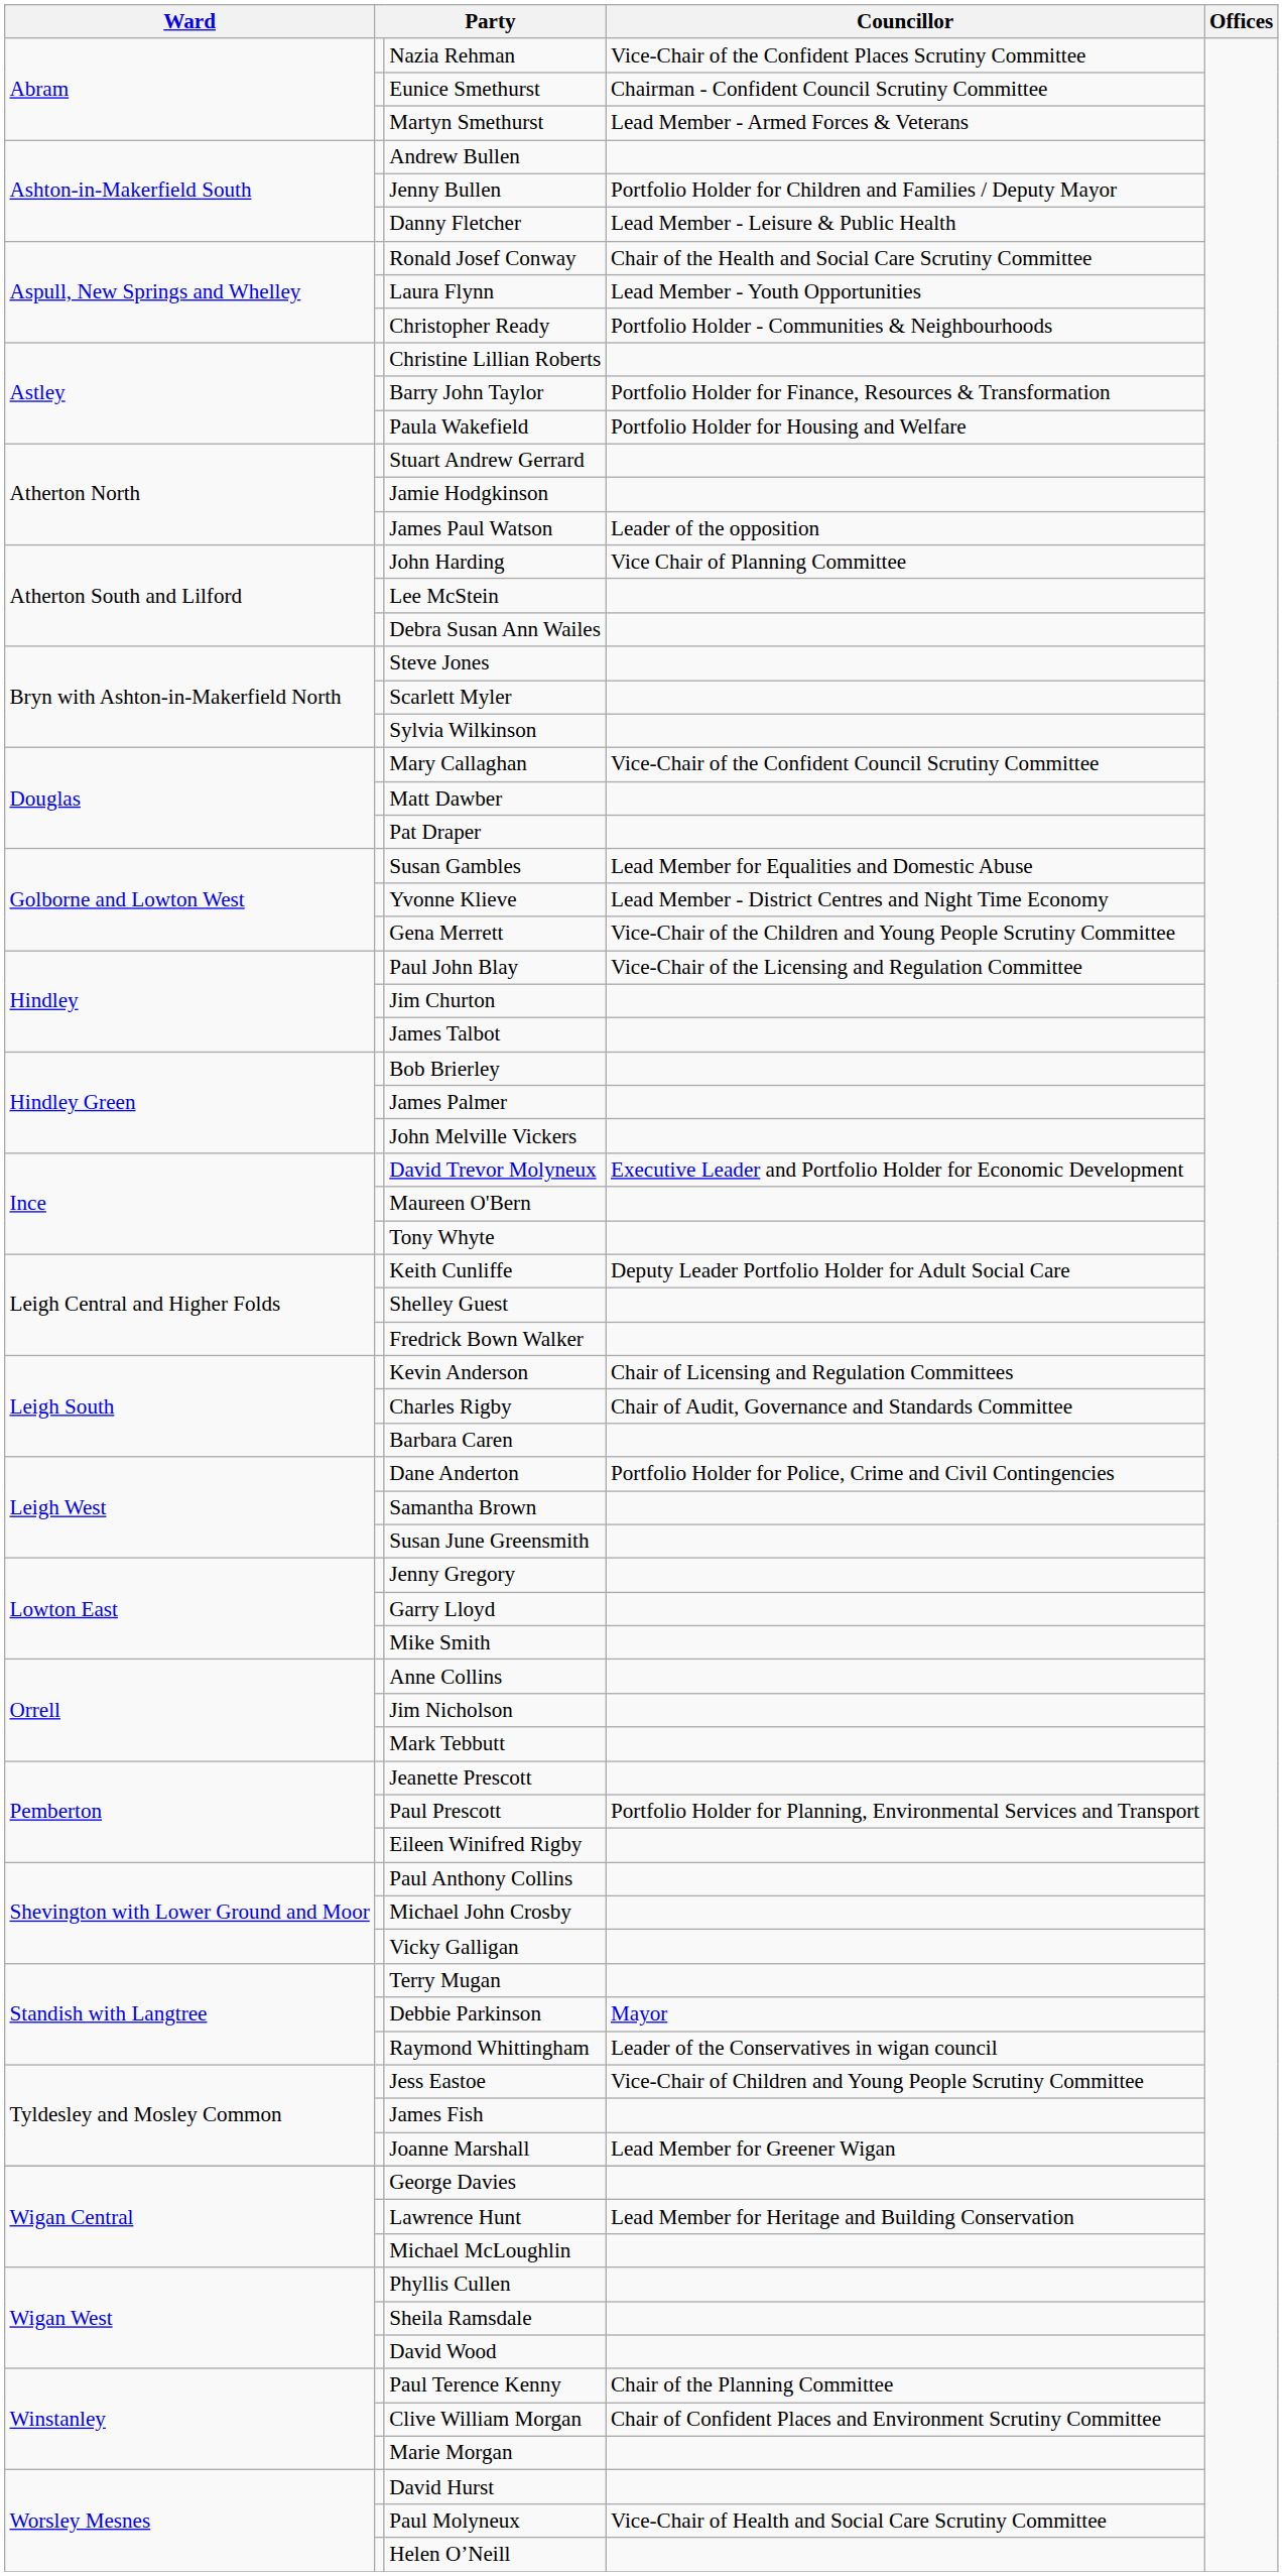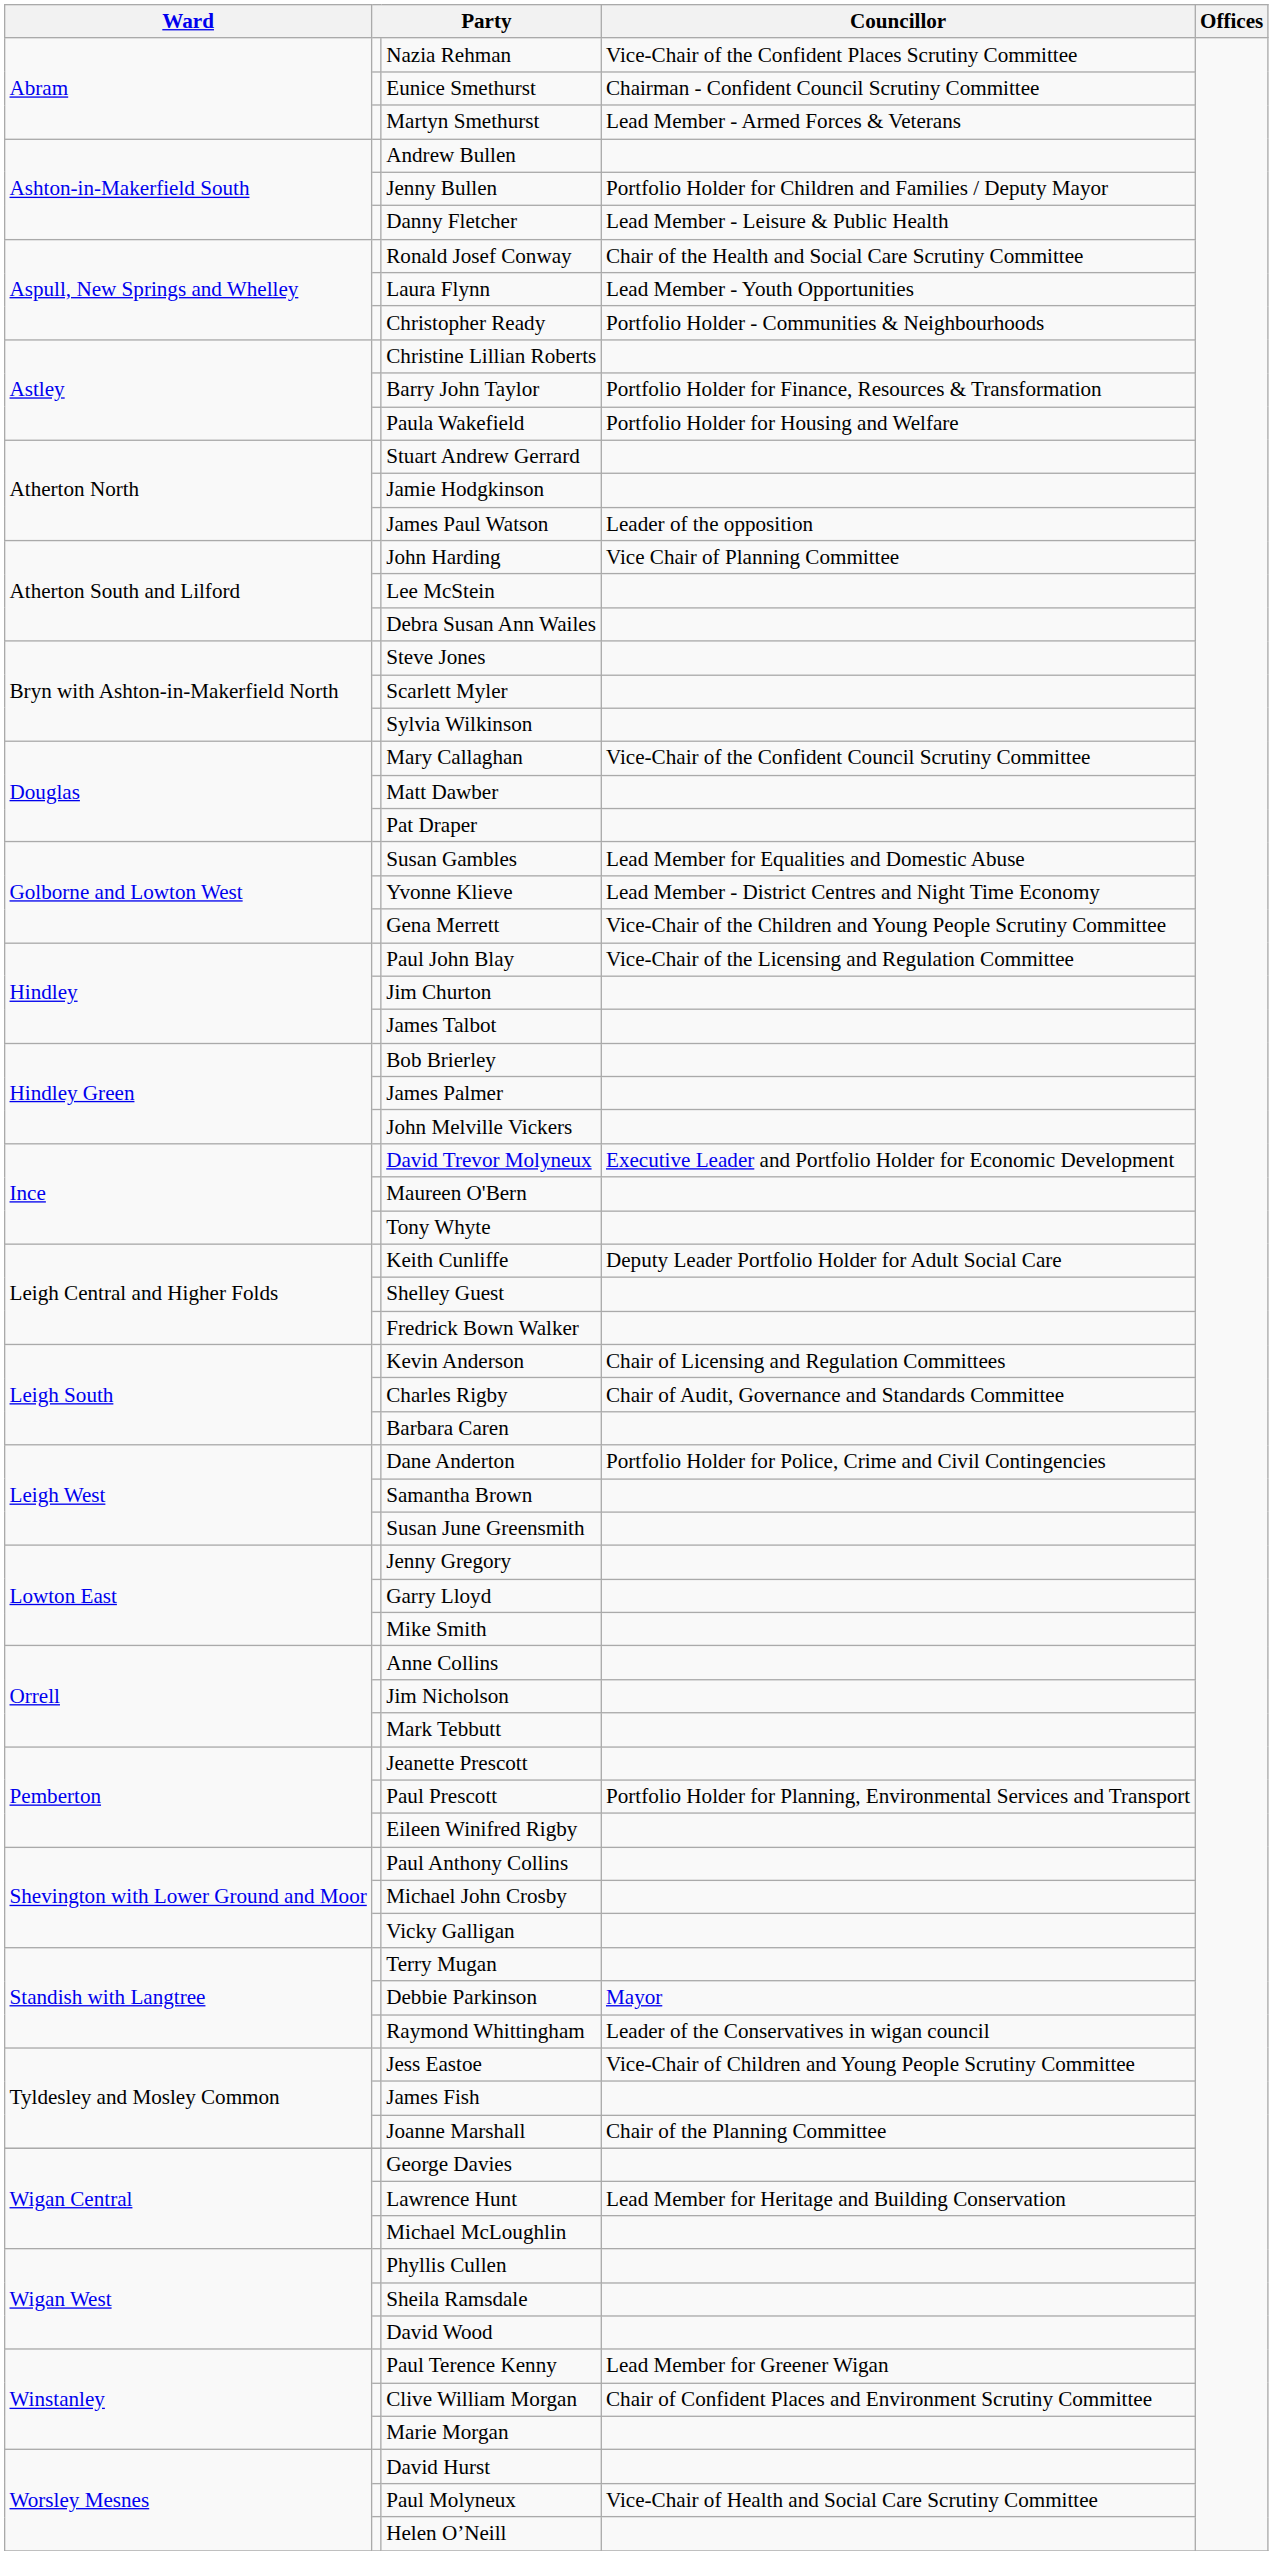Joanne Marshall | Councillor: Lead Member for Greener Wigan -> Chair of the Planning Committee
Paul Terence Kenny | Councillor: Chair of the Planning Committee -> Lead Member for Greener Wigan
